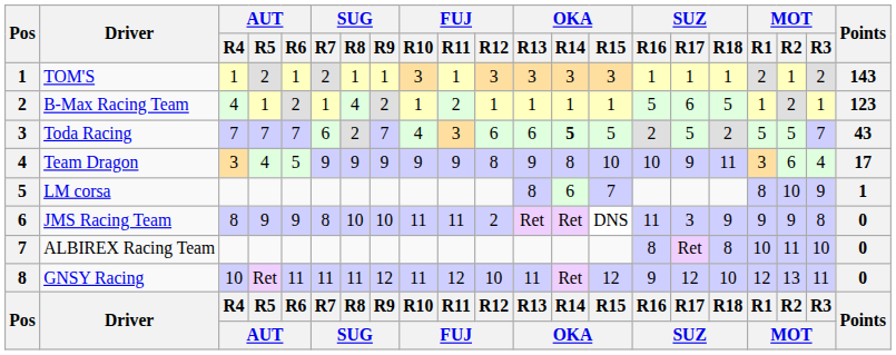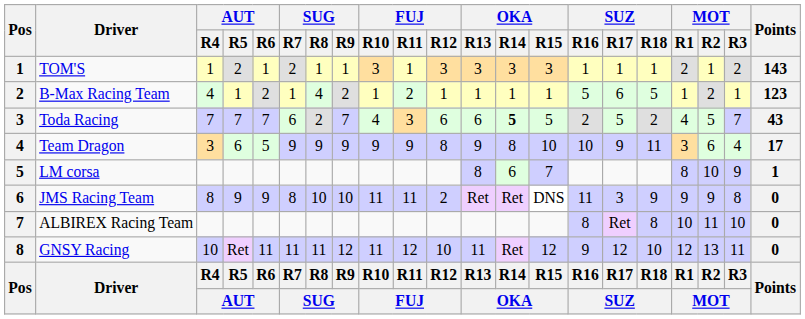Toda Racing | MOT / R1: 5 -> 4
Team Dragon | AUT / R5: 4 -> 6
